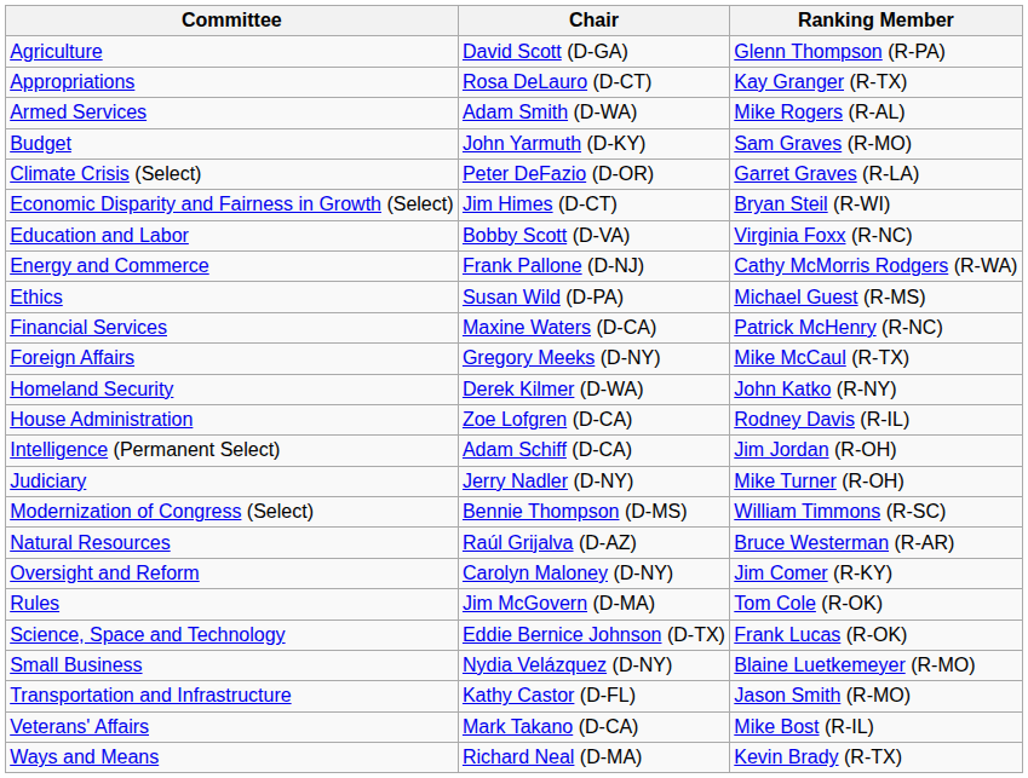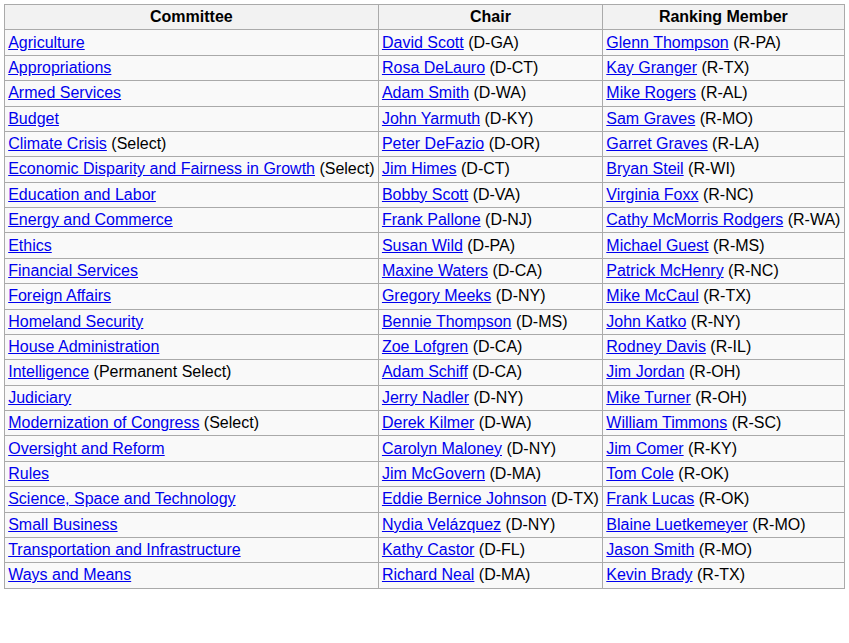Homeland Security | Chair: Derek Kilmer (D-WA) -> Bennie Thompson (D-MS)
Modernization of Congress (Select) | Chair: Bennie Thompson (D-MS) -> Derek Kilmer (D-WA)
- row: Natural Resources | Raúl Grijalva (D-AZ) | Bruce Westerman (R-AR)
- row: Veterans' Affairs | Mark Takano (D-CA) | Mike Bost (R-IL)
